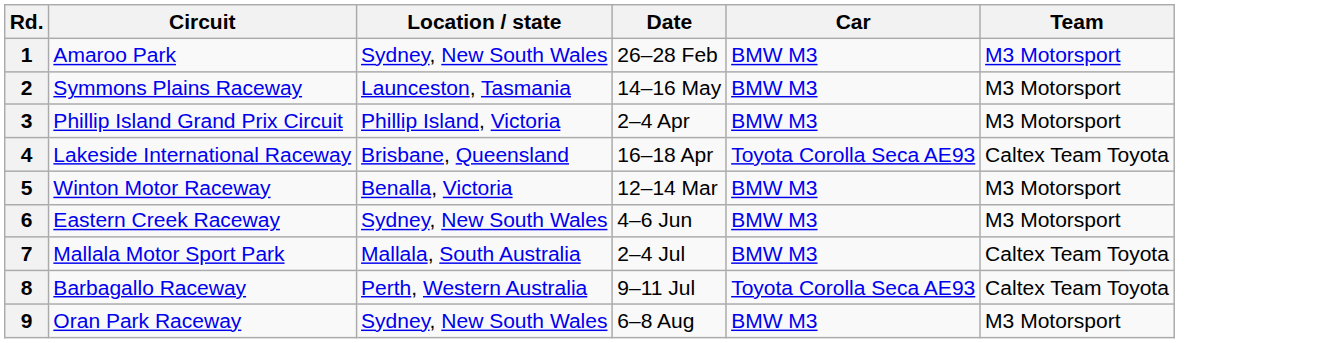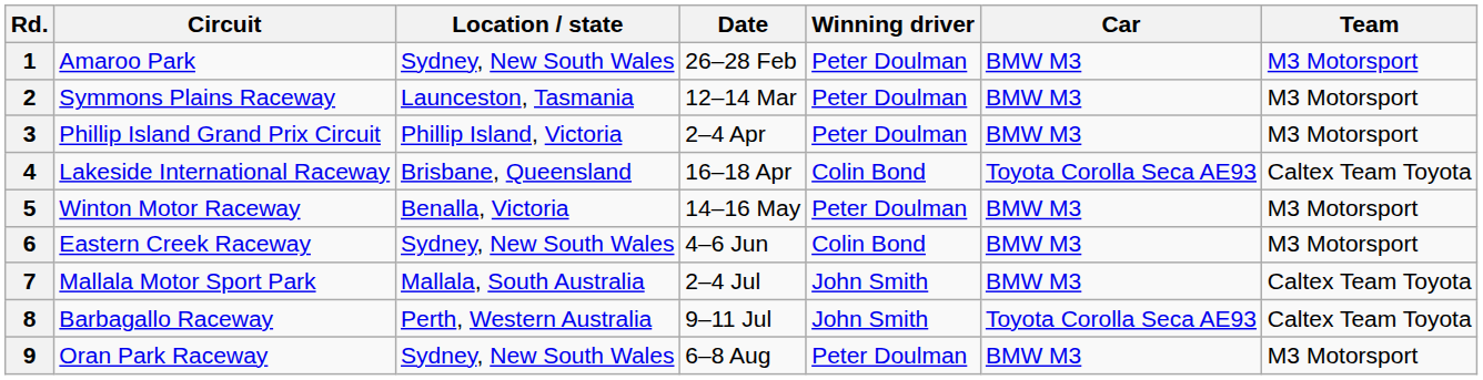+ column: Winning driver | Peter Doulman | Peter Doulman | Peter Doulman | Colin Bond | Peter Doulman | Colin Bond | John Smith | John Smith | Peter Doulman
2 | Date: 14–16 May -> 12–14 Mar
5 | Date: 12–14 Mar -> 14–16 May
